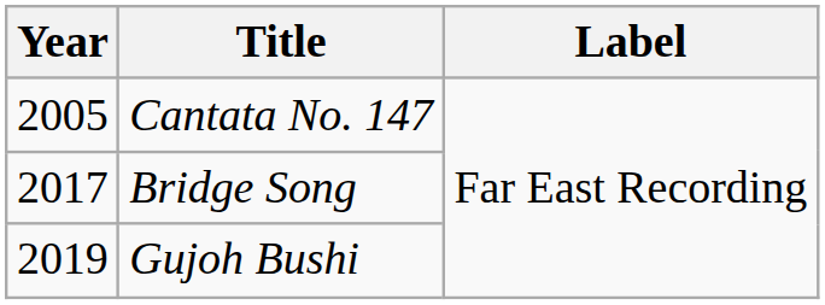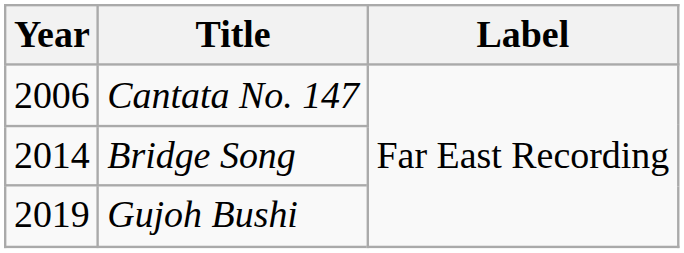Cantata No. 147 | Year: 2005 -> 2006
Bridge Song | Year: 2017 -> 2014
